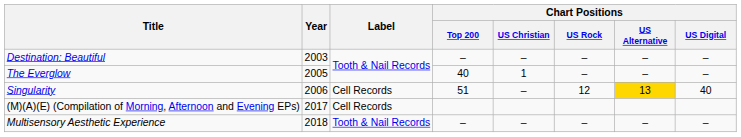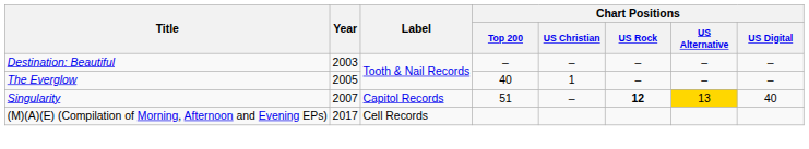Singularity | Year: 2006 -> 2007
Singularity | Label: Cell Records -> Capitol Records
Singularity | Chart Positions / US Rock: normal -> bold
- row: Multisensory Aesthetic Experience | 2018 | Tooth & Nail Records | – | – | – | – | –
